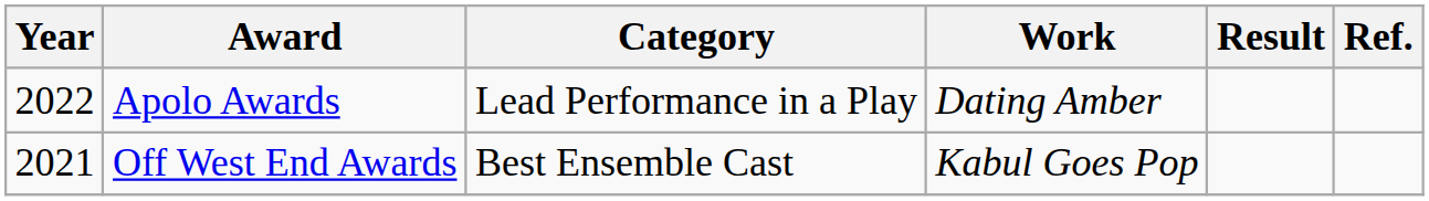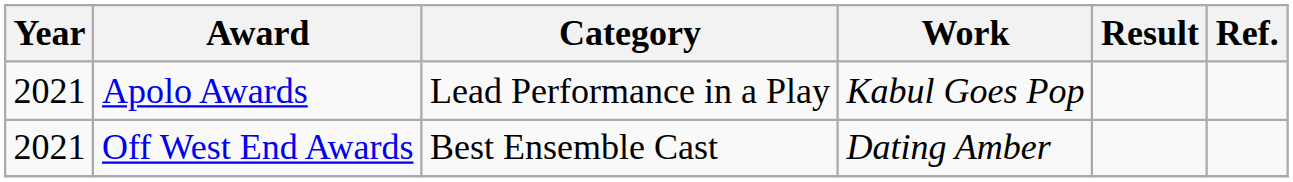Apolo Awards | Year: 2022 -> 2021
Apolo Awards | Work: Dating Amber -> Kabul Goes Pop
Off West End Awards | Work: Kabul Goes Pop -> Dating Amber
